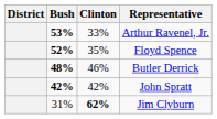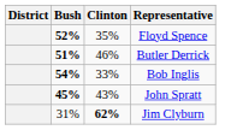- row: 53% | 33% | Arthur Ravenel, Jr.
Butler Derrick | Bush: 48% -> 51%
+ row: 54% | 33% | Bob Inglis
John Spratt | Bush: 42% -> 45%
John Spratt | Clinton: 42% -> 43%
